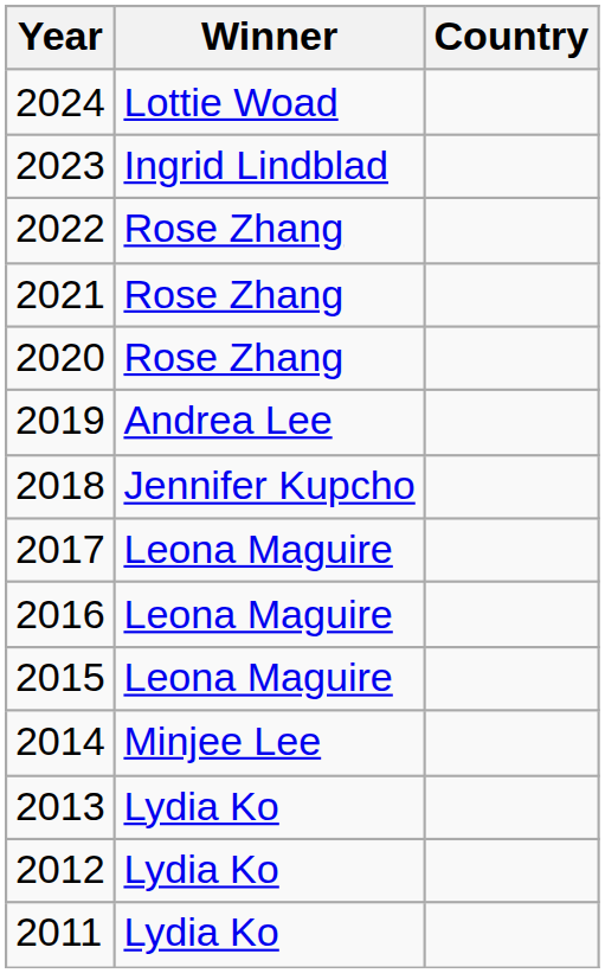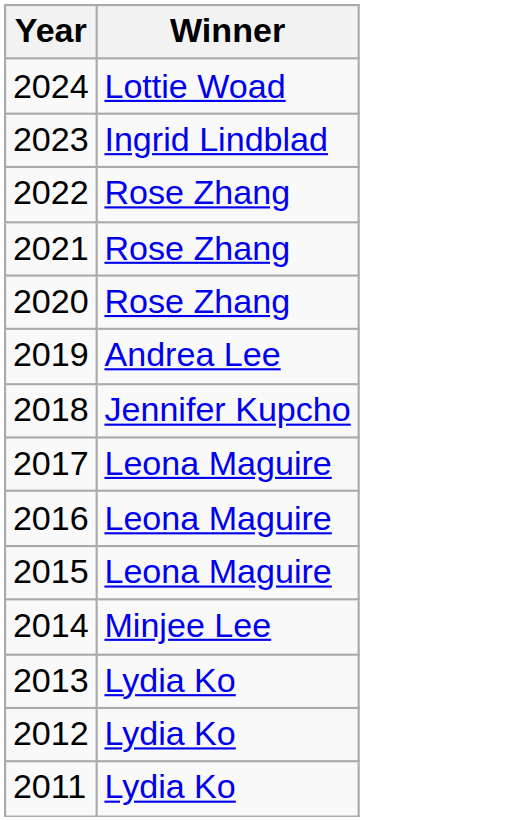- column: Country
